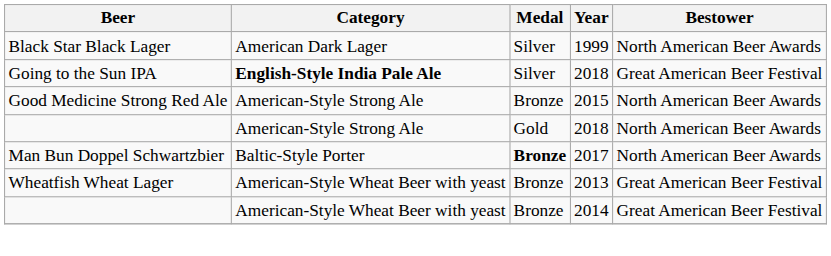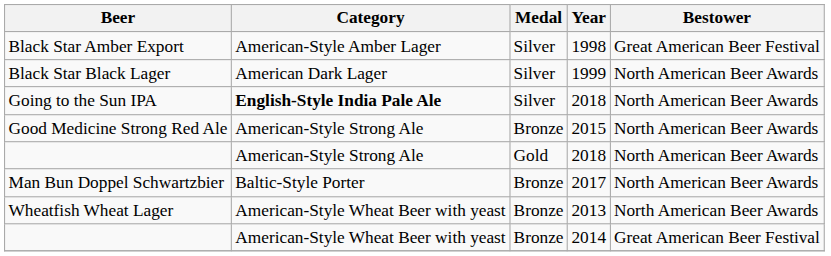+ row: Black Star Amber Export | American-Style Amber Lager | Silver | 1998 | Great American Beer Festival
Going to the Sun IPA | Bestower: Great American Beer Festival -> North American Beer Awards
Man Bun Doppel Schwartzbier | Medal: bold -> normal
Wheatfish Wheat Lager | Bestower: Great American Beer Festival -> North American Beer Awards
